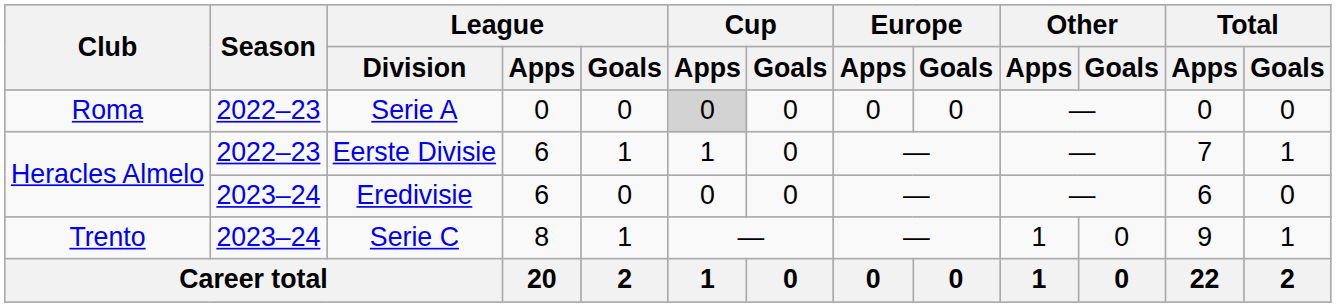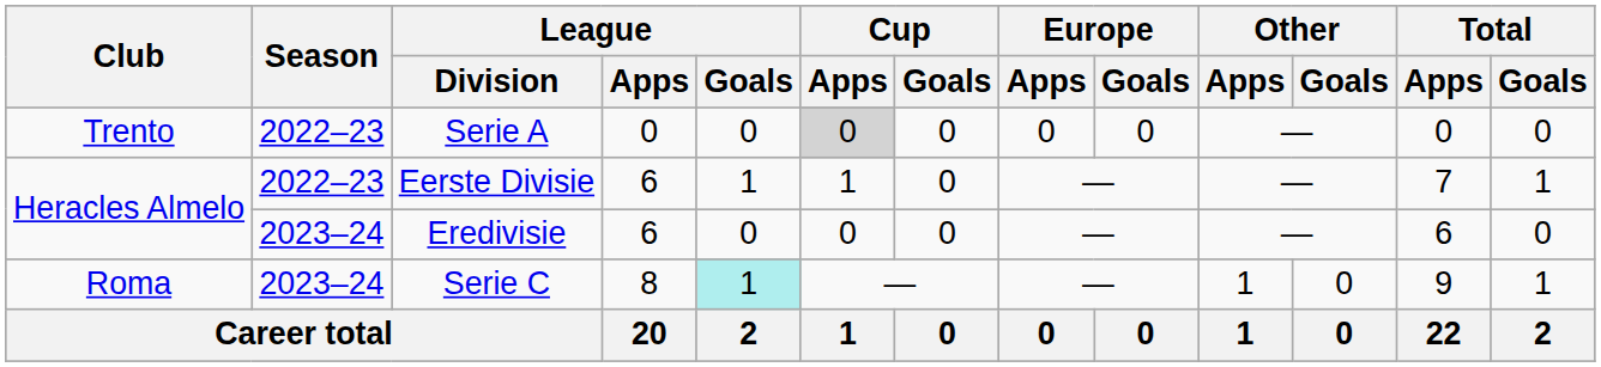Serie A | Club: Roma -> Trento
Serie C | Club: Trento -> Roma
Serie C | League / Goals: no background -> paleturquoise background
